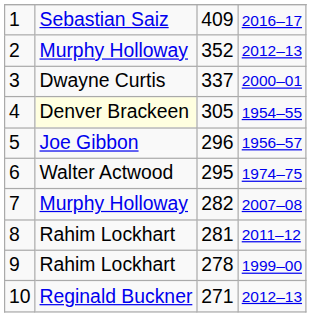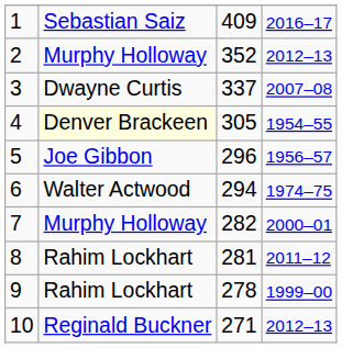3 | column 4: 2000–01 -> 2007–08
6 | column 3: 295 -> 294
7 | column 4: 2007–08 -> 2000–01
